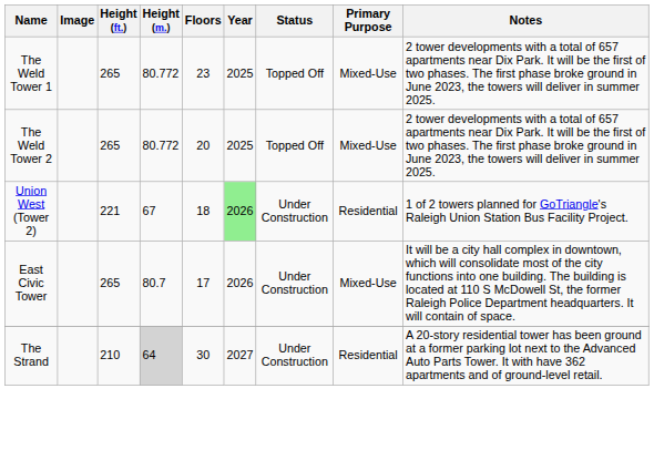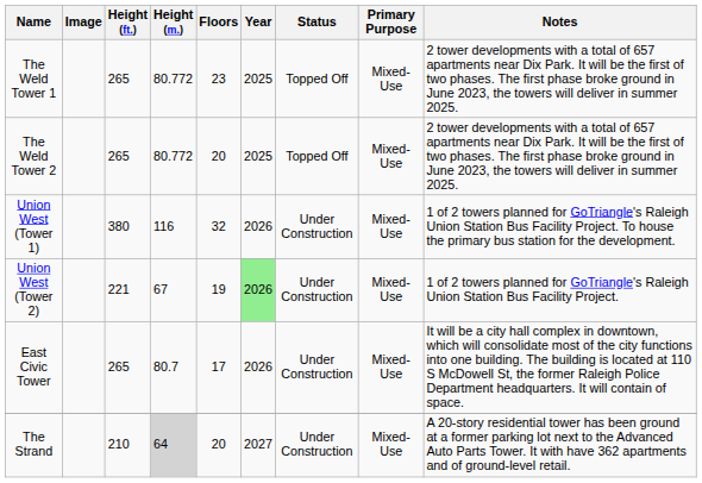+ row: Union West (Tower 1) | 380 | 116 | 32 | 2026 | Under Construction | Mixed-Use | 1 of 2 towers planned for GoTriangle's Raleigh Union Station Bus Facility Project. To house the primary bus station for the development.
Union West (Tower 2) | Floors: 18 -> 19
Union West (Tower 2) | Primary Purpose: Residential -> Mixed-Use
The Strand | Floors: 30 -> 20
The Strand | Primary Purpose: Residential -> Mixed-Use
